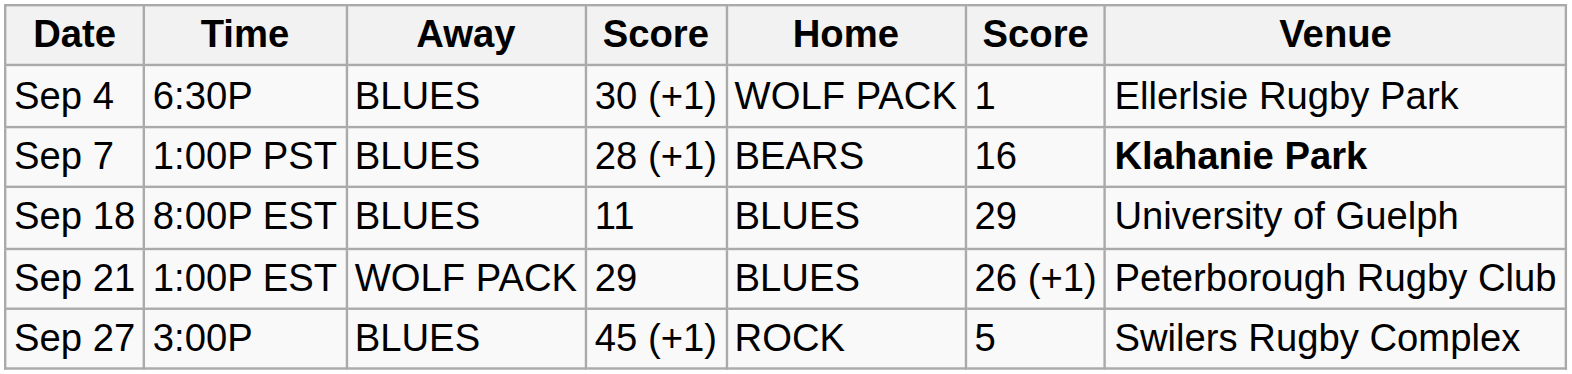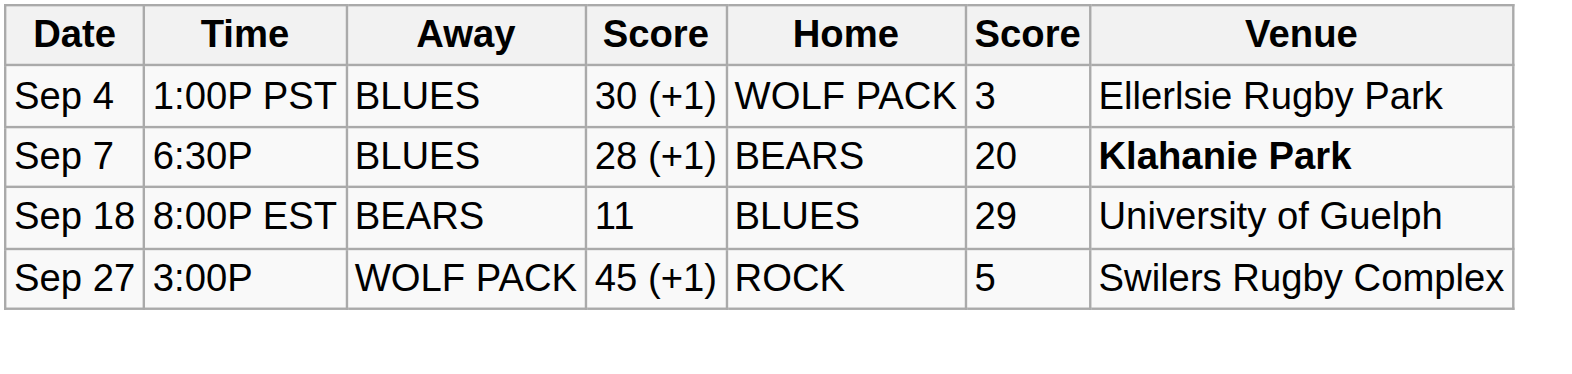Sep 4 | Time: 6:30P -> 1:00P PST
Sep 4 | column 6: 1 -> 3
Sep 7 | Time: 1:00P PST -> 6:30P
Sep 7 | column 6: 16 -> 20
Sep 18 | Away: BLUES -> BEARS
- row: Sep 21 | 1:00P EST | WOLF PACK | 29 | BLUES | 26 (+1) | Peterborough Rugby Club
Sep 27 | Away: BLUES -> WOLF PACK
